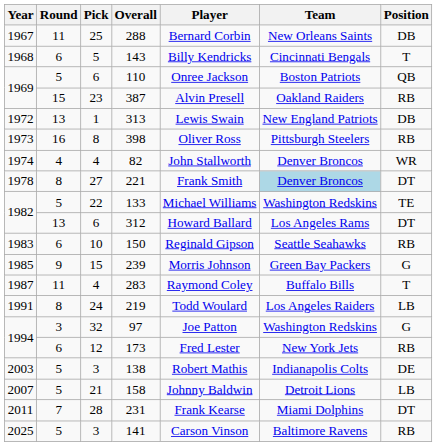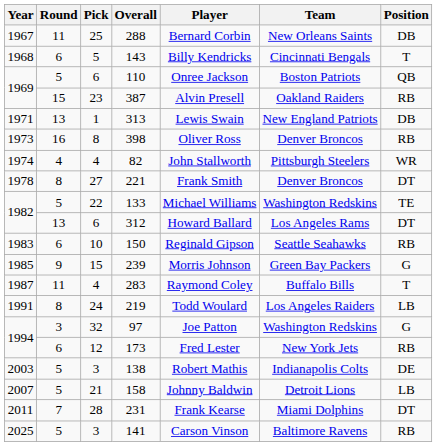313 | Year: 1972 -> 1971
398 | Team: Pittsburgh Steelers -> Denver Broncos
82 | Team: Denver Broncos -> Pittsburgh Steelers
221 | Team: lightblue background -> no background
